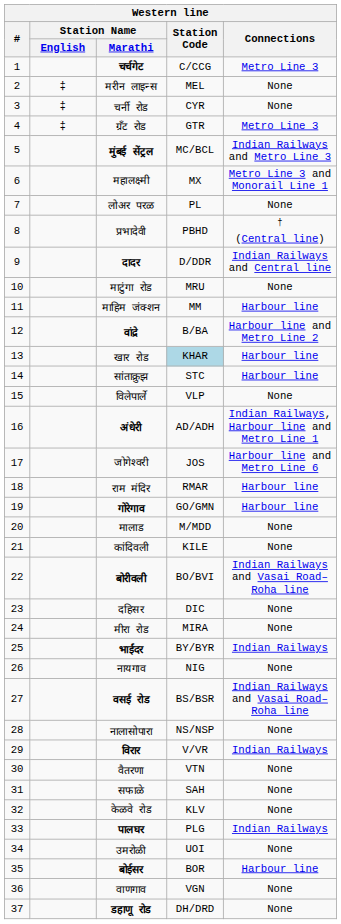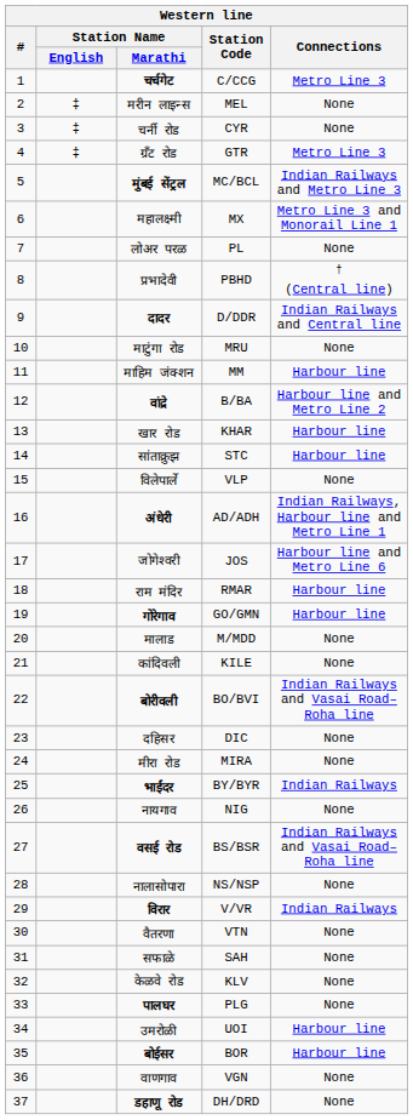खार रोड | Station Code: lightblue background -> no background
पालघर | Connections: Indian Railways -> None
उमरोळी | Connections: None -> Harbour line
